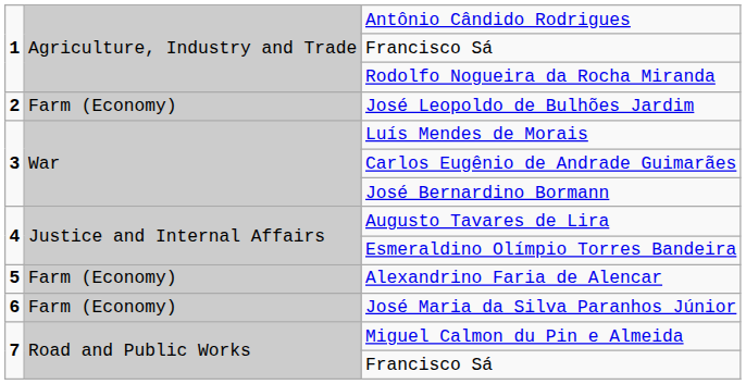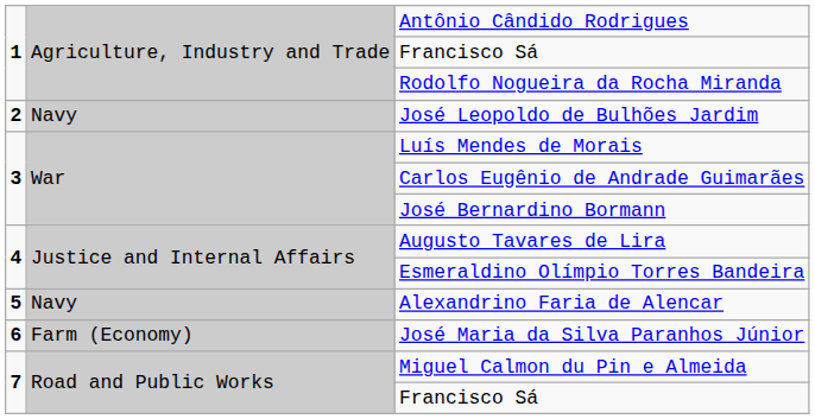José Leopoldo de Bulhões Jardim | column 2: Farm (Economy) -> Navy
Alexandrino Faria de Alencar | column 2: Farm (Economy) -> Navy
